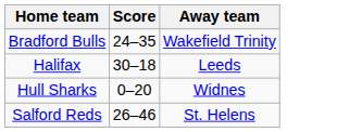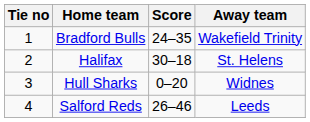+ column: Tie no | 1 | 2 | 3 | 4
Halifax | Away team: Leeds -> St. Helens
Salford Reds | Away team: St. Helens -> Leeds
